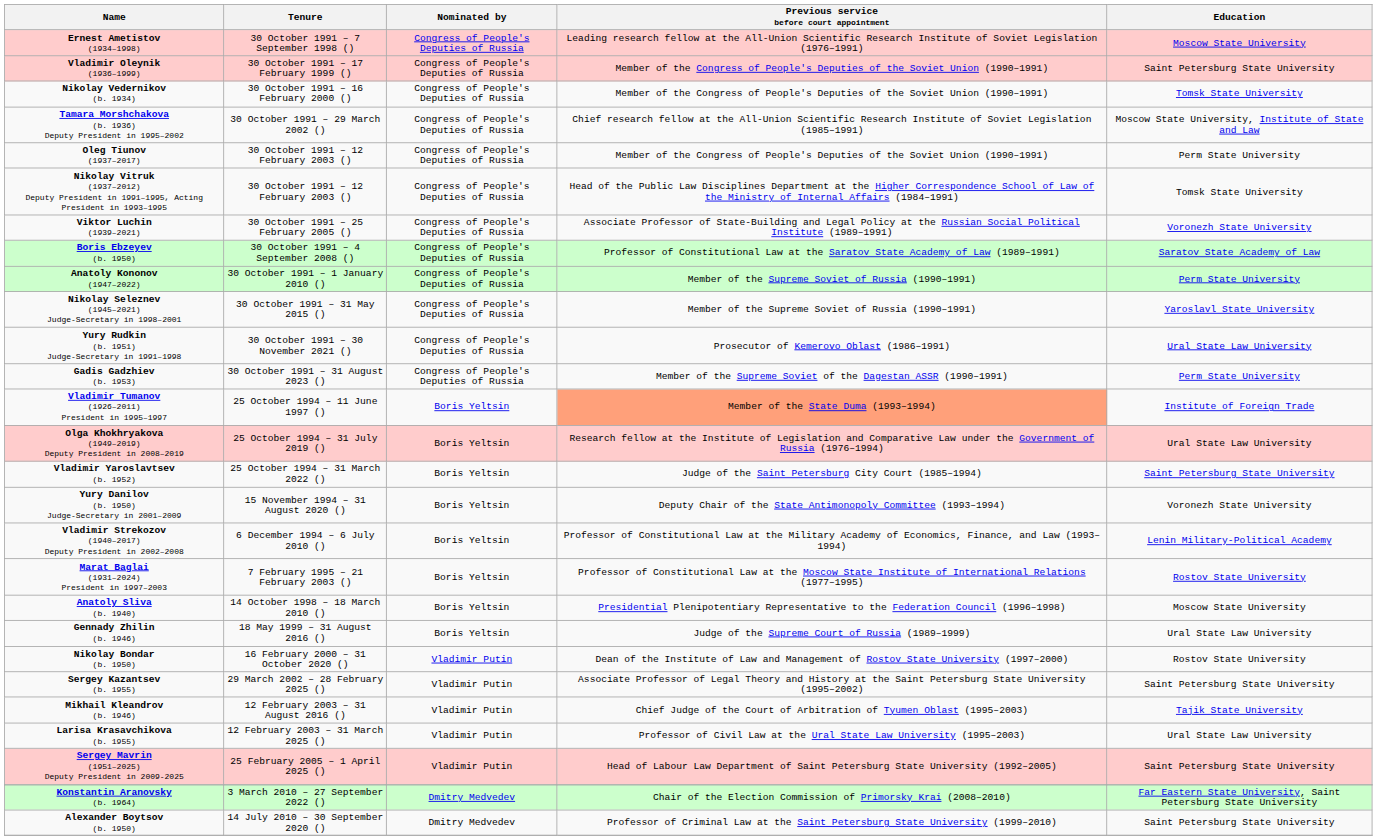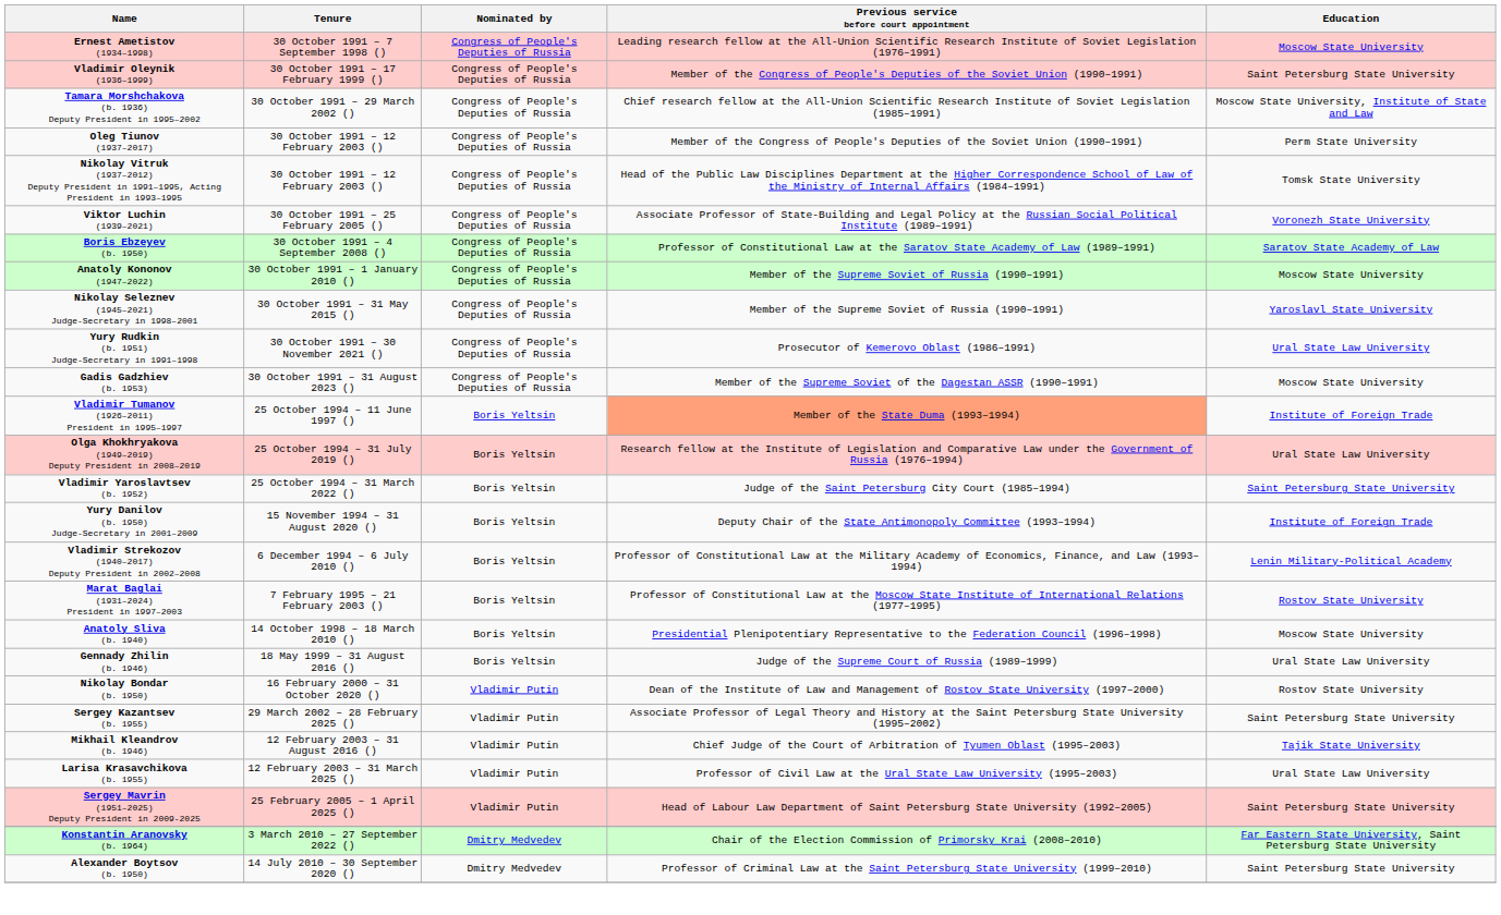- row: Nikolay Vedernikov (b. 1934) | 30 October 1991 – 16 February 2000 () | Congress of People's Deputies of Russia | Member of the Congress of People's Deputies of the Soviet Union (1990–1991) | Tomsk State University
Anatoly Kononov (1947–2022) | Education: Perm State University -> Moscow State University
Gadis Gadzhiev (b. 1953) | Education: Perm State University -> Moscow State University
Yury Danilov (b. 1950) Judge-Secretary in 2001–2009 | Education: Voronezh State University -> Institute of Foreign Trade
